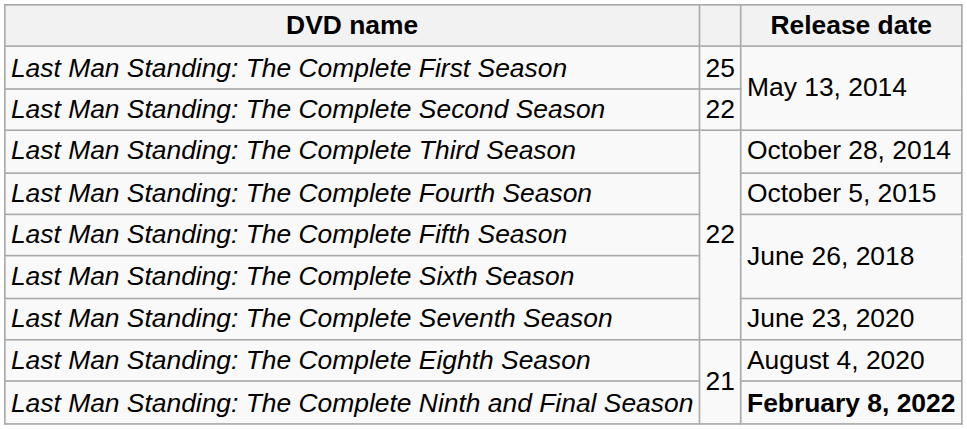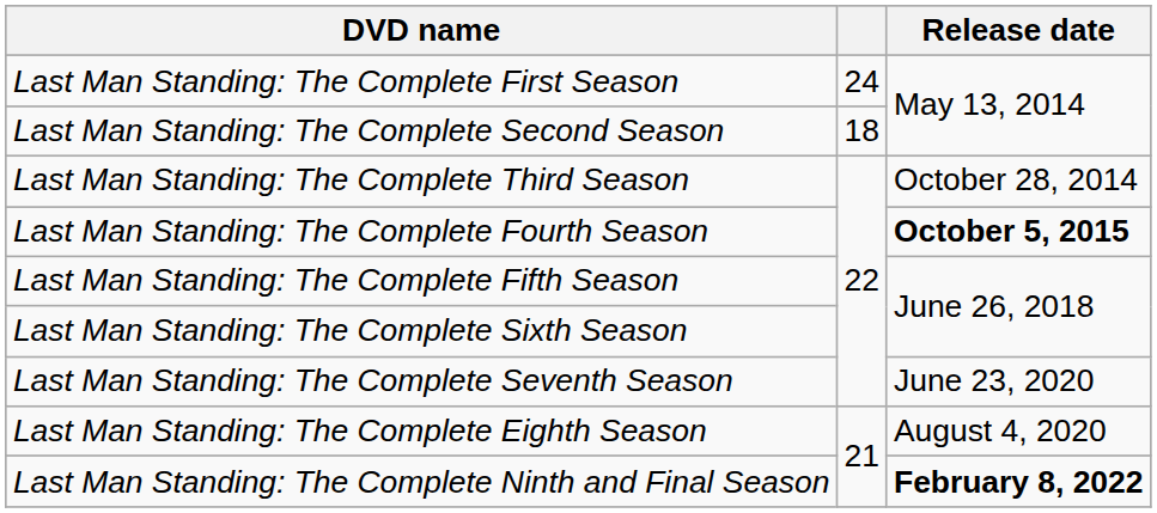Last Man Standing: The Complete First Season | column 2: 25 -> 24
Last Man Standing: The Complete Second Season | column 2: 22 -> 18
Last Man Standing: The Complete Fourth Season | Release date: normal -> bold
